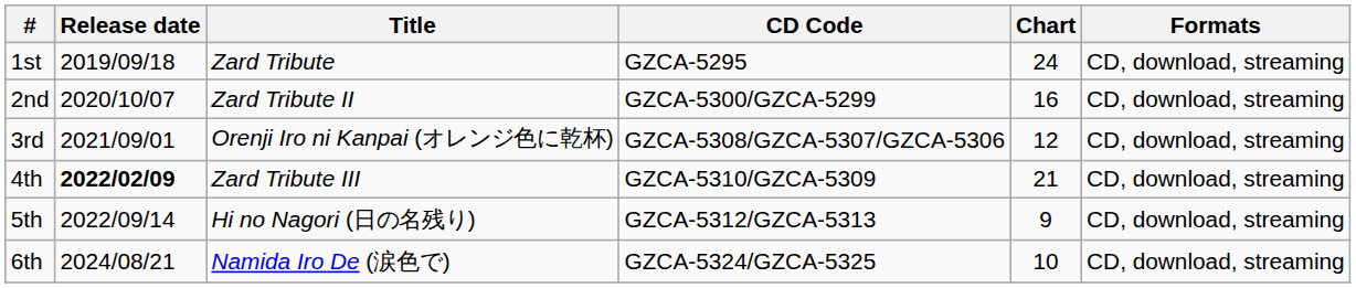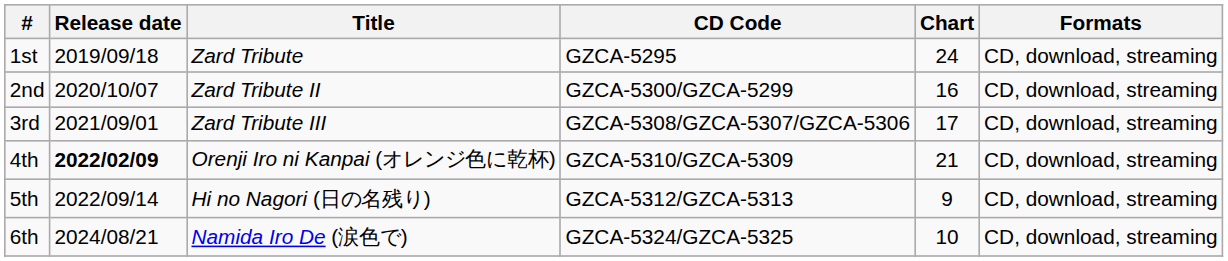3rd | Title: Orenji Iro ni Kanpai (オレンジ色に乾杯) -> Zard Tribute III
3rd | Chart: 12 -> 17
4th | Title: Zard Tribute III -> Orenji Iro ni Kanpai (オレンジ色に乾杯)
